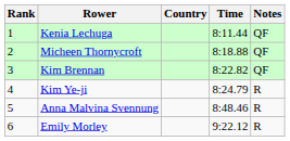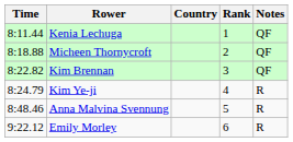columns swapped: Rank <-> Time
